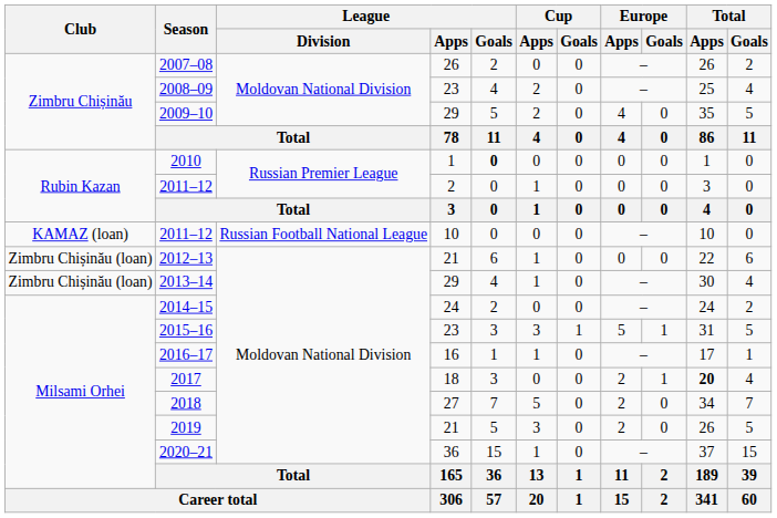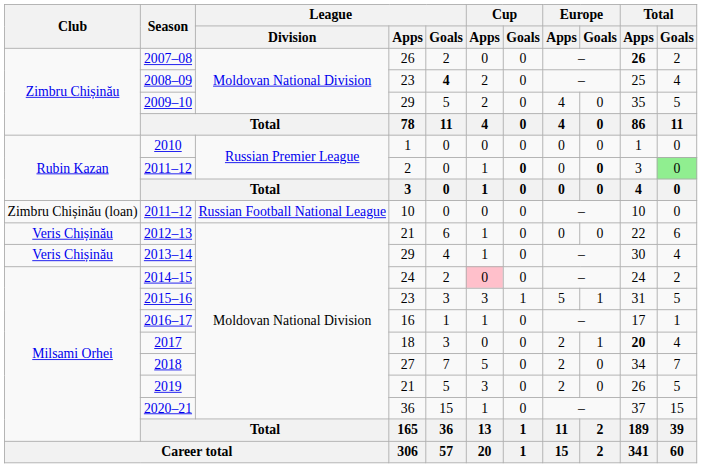2007–08 | Total / Apps: normal -> bold
2008–09 | League / Goals: normal -> bold
2010 | League / Goals: bold -> normal
2011–12 / 2 | Cup / Goals: normal -> bold
2011–12 / 2 | Europe / Goals: normal -> bold
2011–12 / 2 | Total / Goals: no background -> lightgreen background
2011–12 / 10 | Club: KAMAZ (loan) -> Zimbru Chișinău (loan)
2012–13 | Club: Zimbru Chișinău (loan) -> Veris Chișinău
2013–14 | Club: Zimbru Chișinău (loan) -> Veris Chișinău
2014–15 | Cup / Apps: no background -> pink background
